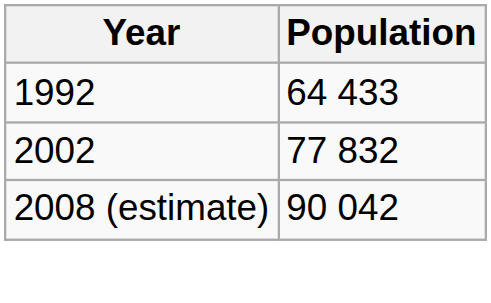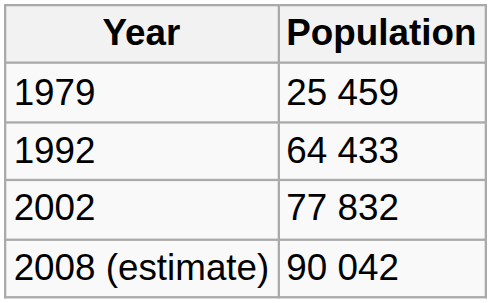+ row: 1979 | 25 459
